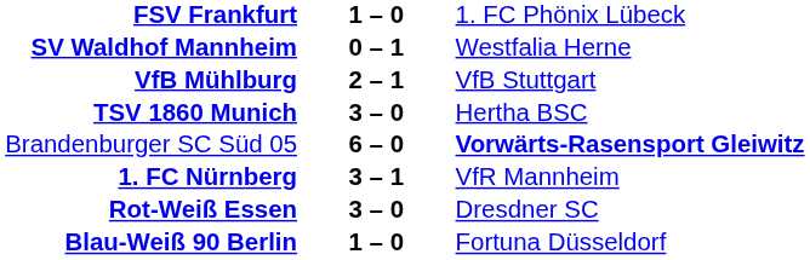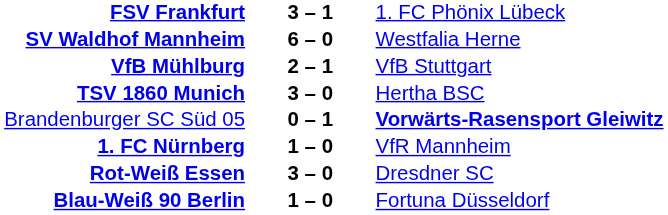FSV Frankfurt | column 2: 1 – 0 -> 3 – 1
SV Waldhof Mannheim | column 2: 0 – 1 -> 6 – 0
Brandenburger SC Süd 05 | column 2: 6 – 0 -> 0 – 1
1. FC Nürnberg | column 2: 3 – 1 -> 1 – 0
